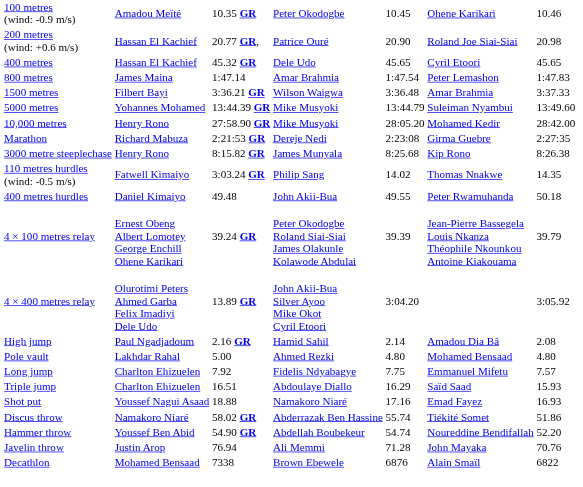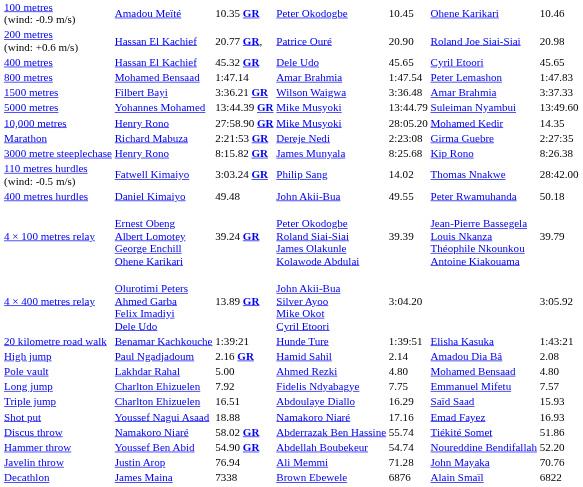800 metres | column 2: James Maina -> Mohamed Bensaad
10,000 metres | column 7: 28:42.00 -> 14.35
110 metres hurdles (wind: -0.5 m/s) | column 7: 14.35 -> 28:42.00
+ row: 20 kilometre road walk | Benamar Kachkouche | 1:39:21 | Hunde Ture | 1:39:51 | Elisha Kasuka | 1:43:21
Decathlon | column 2: Mohamed Bensaad -> James Maina
